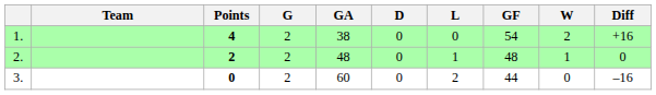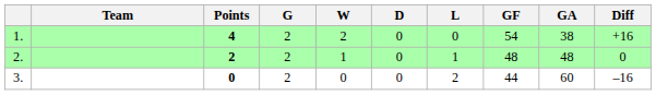columns swapped: W <-> GA
